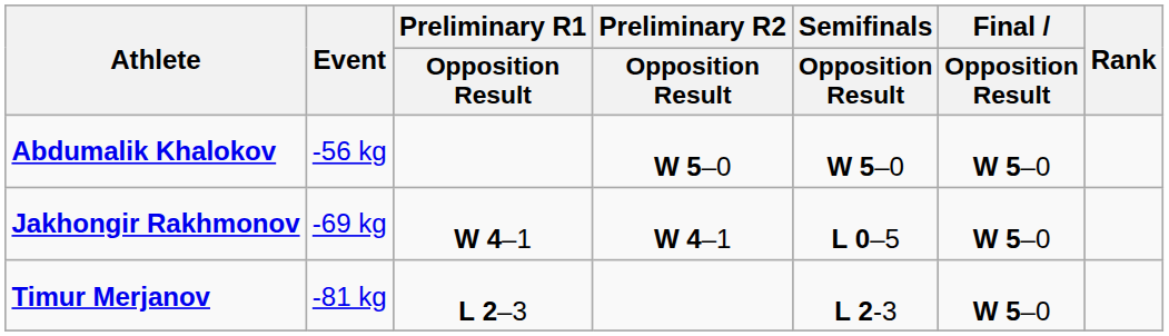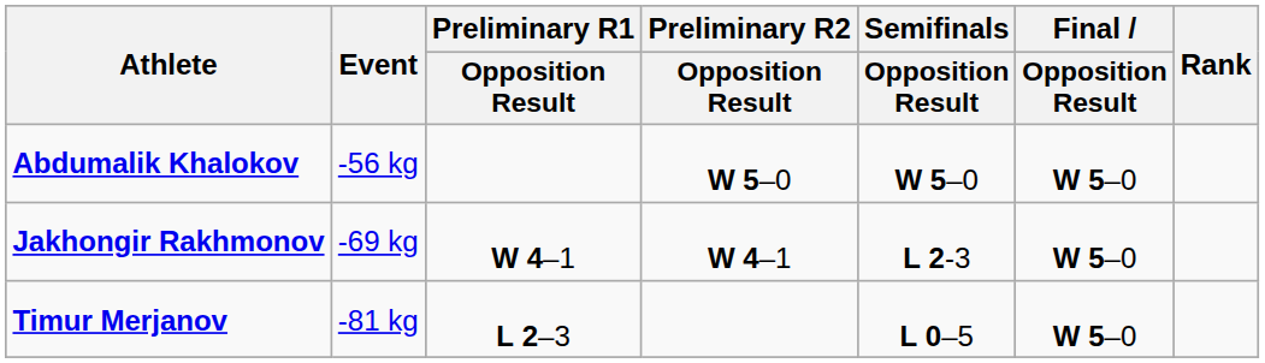Jakhongir Rakhmonov | Semifinals / Opposition Result: L 0–5 -> L 2-3
Timur Merjanov | Semifinals / Opposition Result: L 2-3 -> L 0–5
